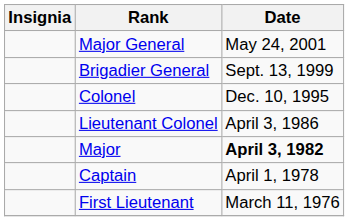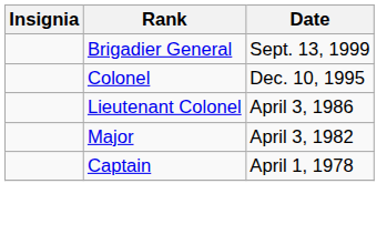- row: Major General | May 24, 2001
Major | Date: bold -> normal
- row: First Lieutenant | March 11, 1976
